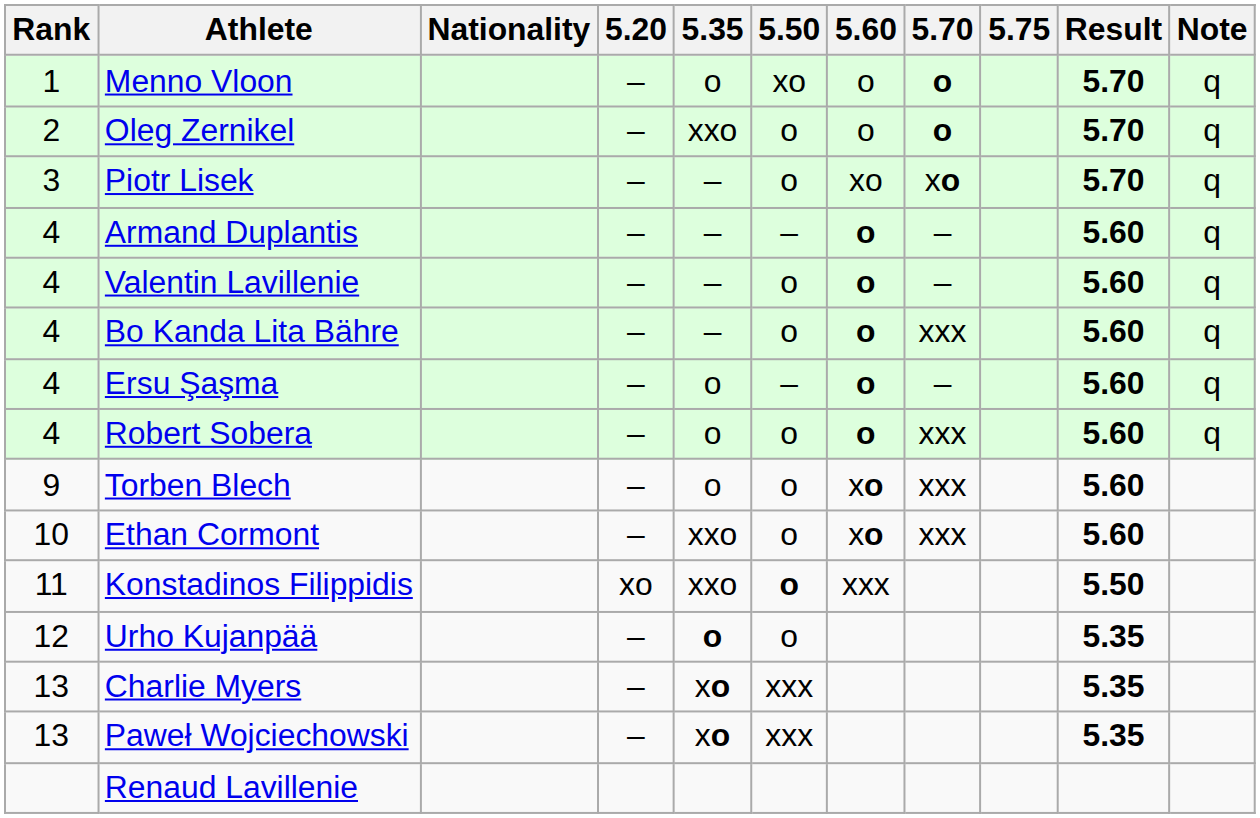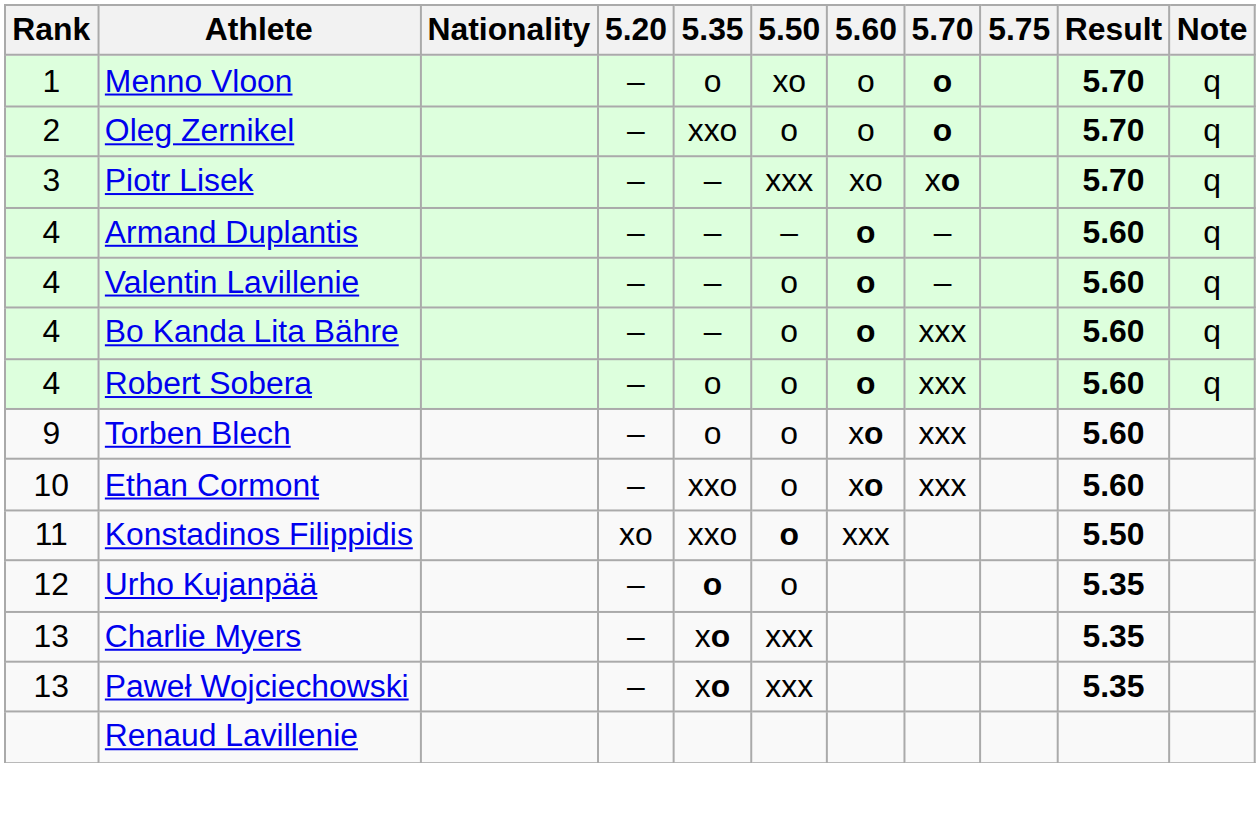Piotr Lisek | 5.50: o -> xxx
- row: 4 | Ersu Şaşma | – | o | – | o | – | 5.60 | q
